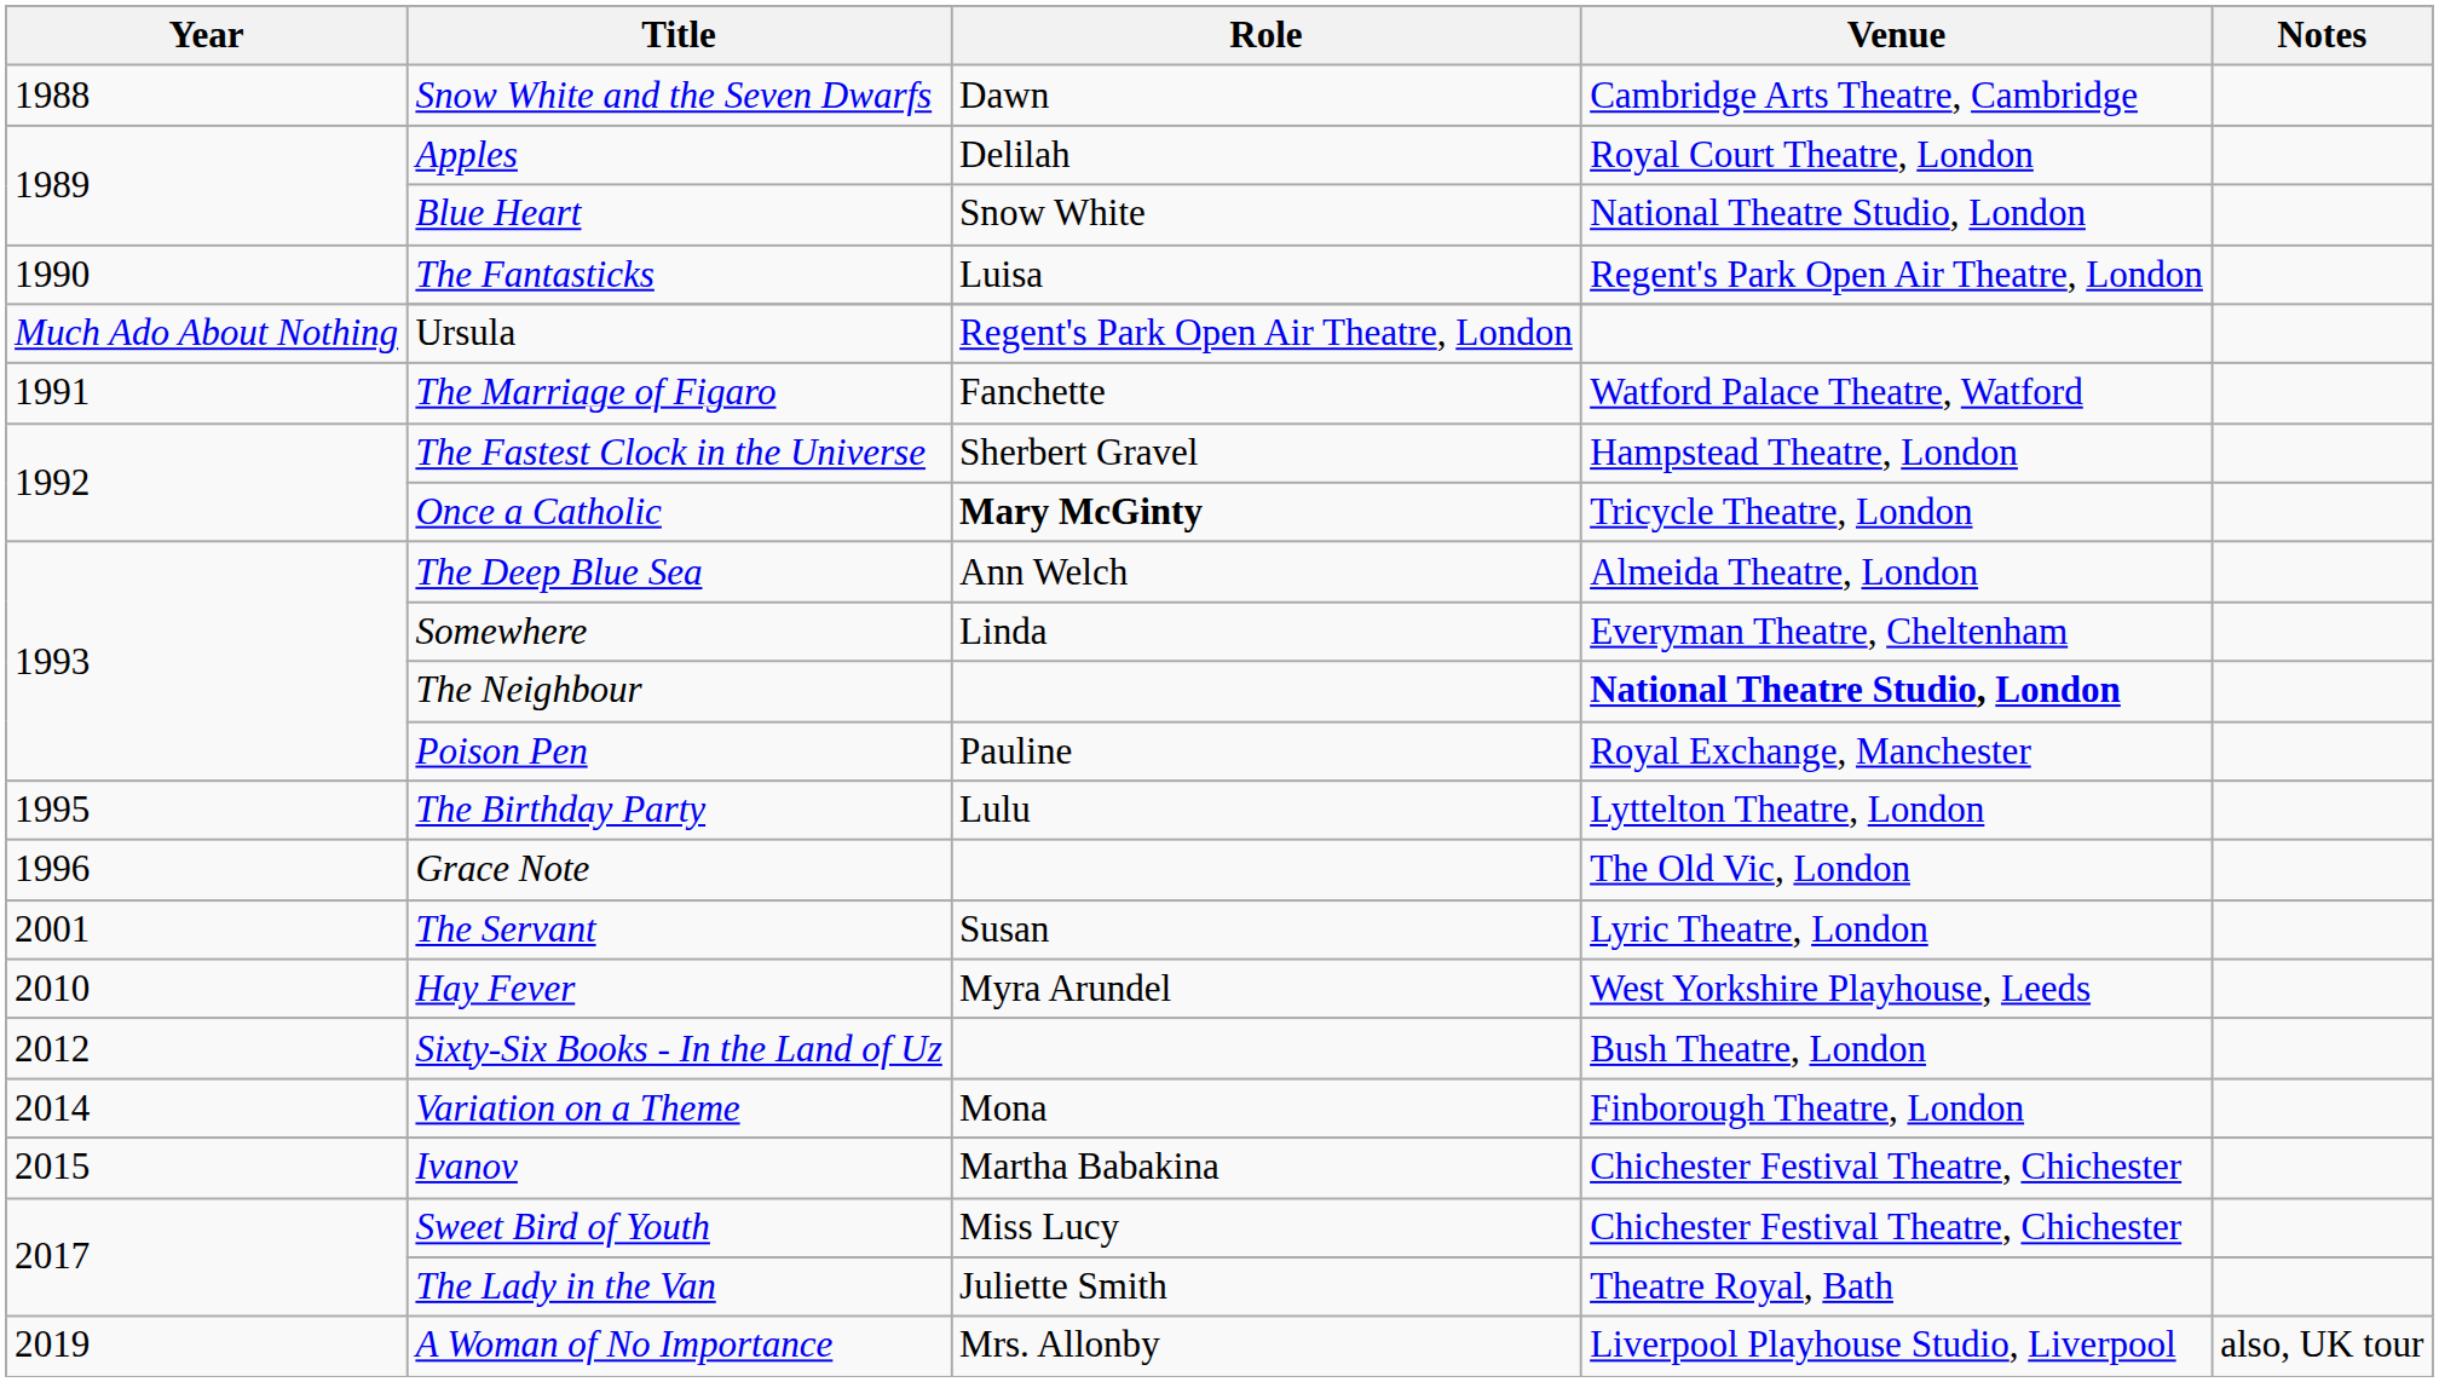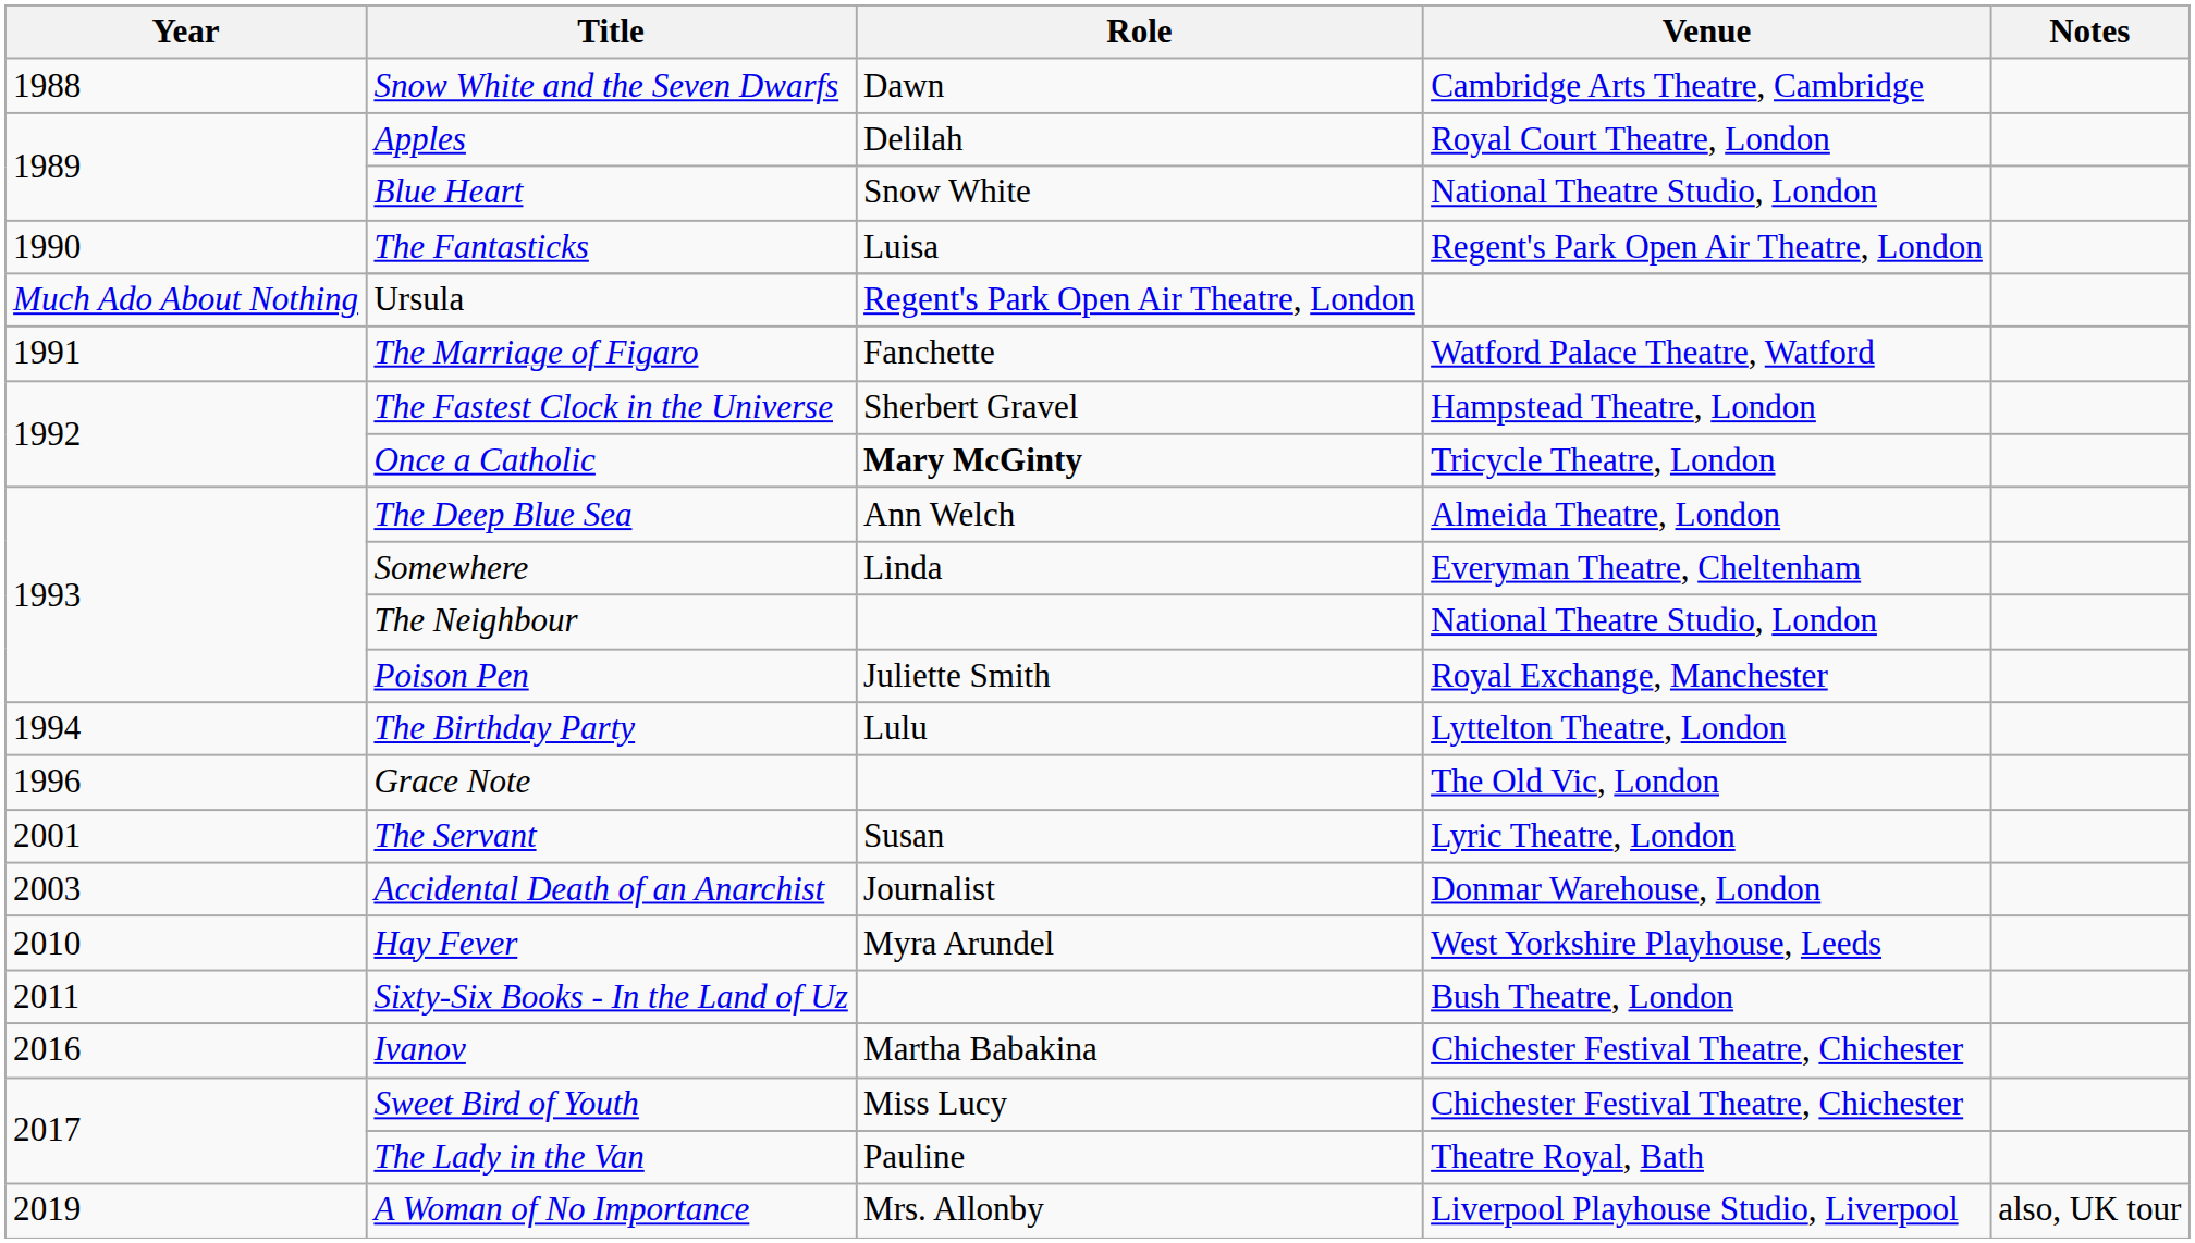The Neighbour | Venue: bold -> normal
Poison Pen | Role: Pauline -> Juliette Smith
The Birthday Party | Year: 1995 -> 1994
+ row: 2003 | Accidental Death of an Anarchist | Journalist | Donmar Warehouse, London
Sixty-Six Books - In the Land of Uz | Year: 2012 -> 2011
- row: 2014 | Variation on a Theme | Mona | Finborough Theatre, London
Ivanov | Year: 2015 -> 2016
The Lady in the Van | Role: Juliette Smith -> Pauline
